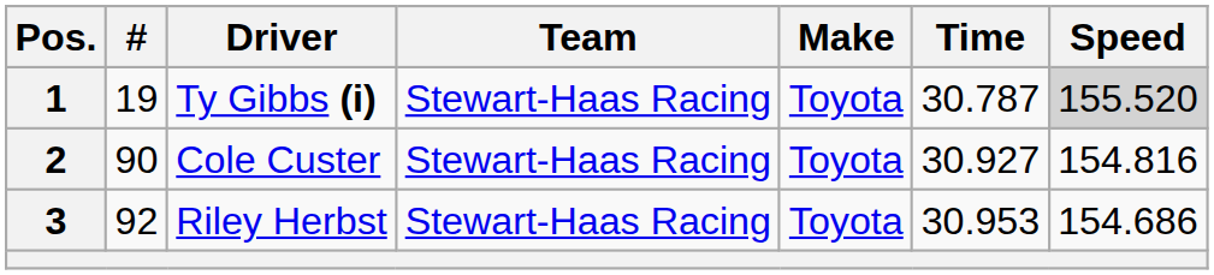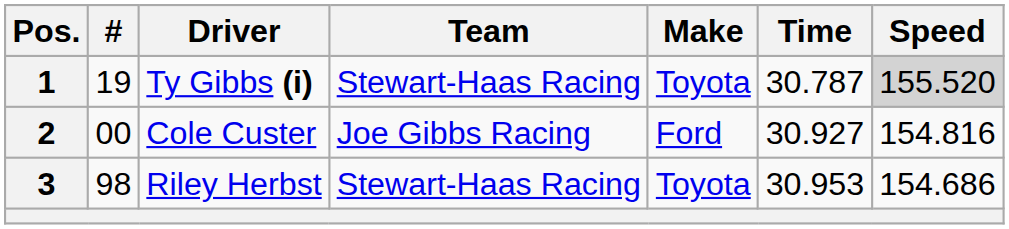2 | #: 90 -> 00
2 | Team: Stewart-Haas Racing -> Joe Gibbs Racing
2 | Make: Toyota -> Ford
3 | #: 92 -> 98
